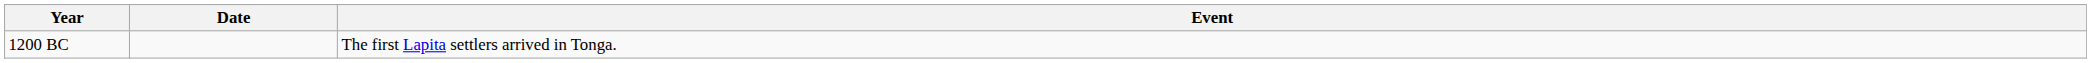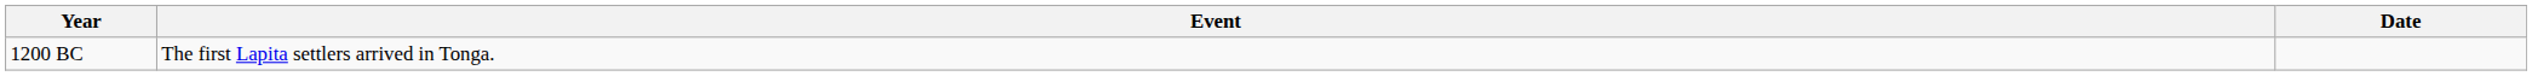columns swapped: Date <-> Event
